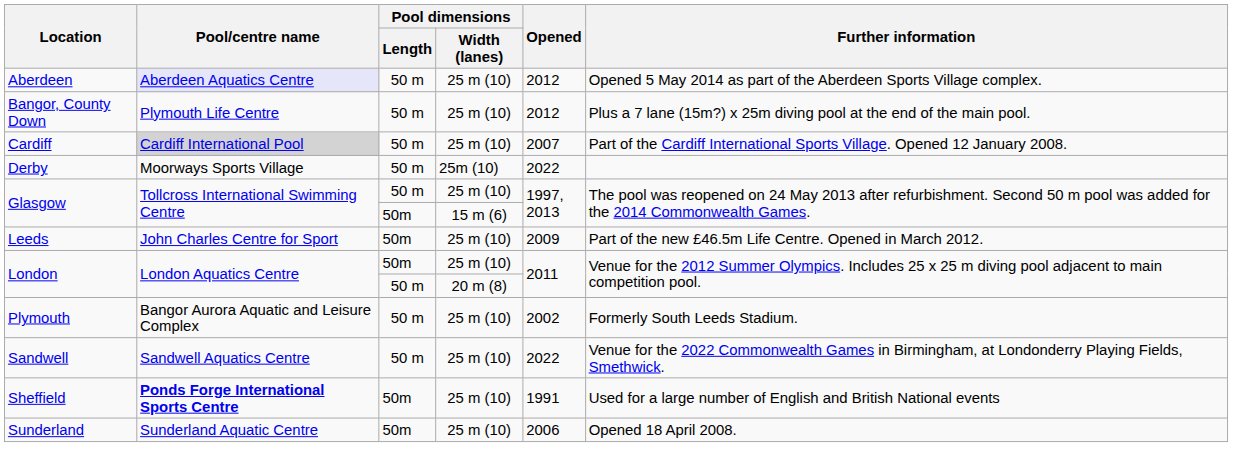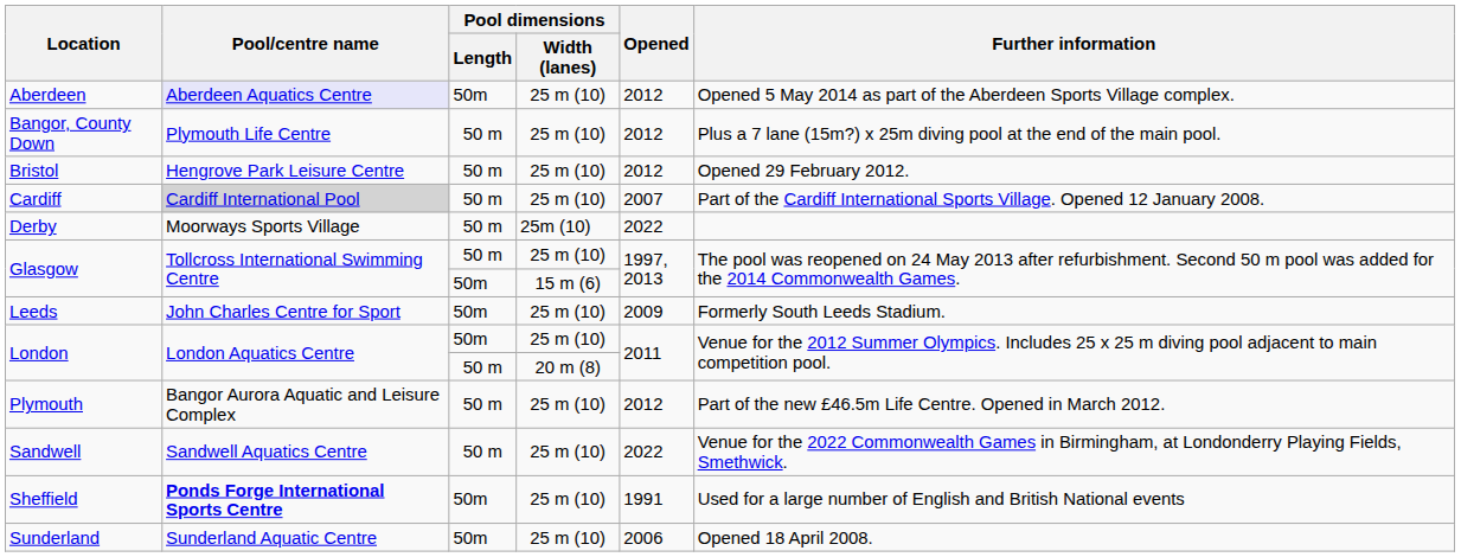Aberdeen | Pool dimensions / Length: 50 m -> 50m
+ row: Bristol | Hengrove Park Leisure Centre | 50 m | 25 m (10) | 2012 | Opened 29 February 2012.
Leeds | Further information: Part of the new £46.5m Life Centre. Opened in March 2012. -> Formerly South Leeds Stadium.
Plymouth | Opened: 2002 -> 2012
Plymouth | Further information: Formerly South Leeds Stadium. -> Part of the new £46.5m Life Centre. Opened in March 2012.
